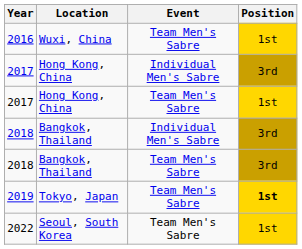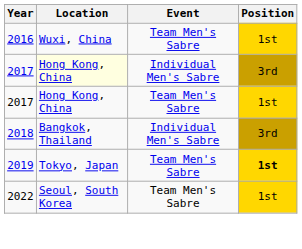2017 / Individual Men's Sabre | Location: no background -> lightyellow background
- row: 2018 | Bangkok, Thailand | Team Men's Sabre | 3rd
